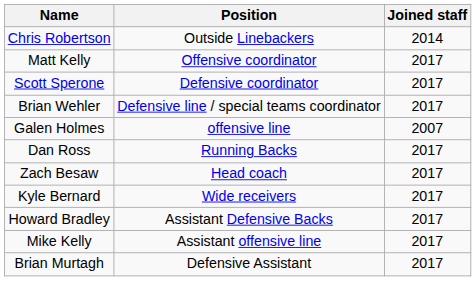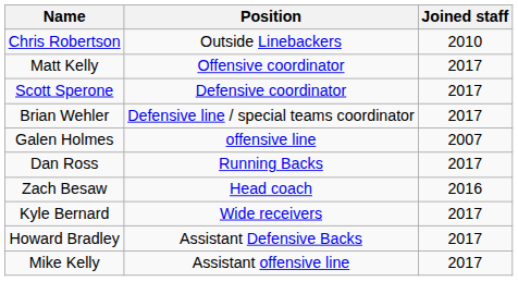Chris Robertson | Joined staff: 2014 -> 2010
Zach Besaw | Joined staff: 2017 -> 2016
- row: Brian Murtagh | Defensive Assistant | 2017
